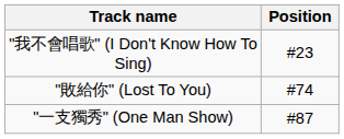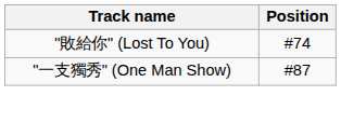- row: "我不會唱歌" (I Don't Know How To Sing) | #23
